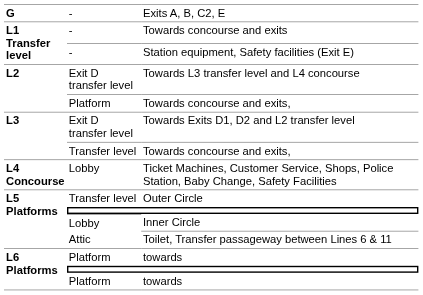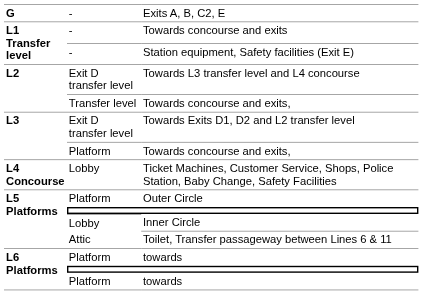L2 / Towards concourse and exits, | column 2: Platform -> Transfer level
L3 / Towards concourse and exits, | column 2: Transfer level -> Platform
Outer Circle | column 2: Transfer level -> Platform
